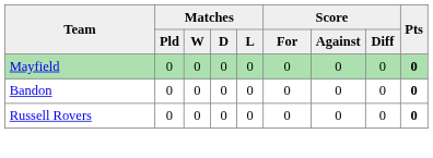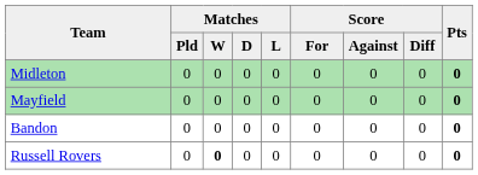+ row: Midleton | 0 | 0 | 0 | 0 | 0 | 0 | 0 | 0
Russell Rovers | Matches / W: normal -> bold
